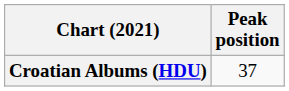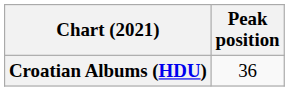Croatian Albums (HDU) | Peak position: 37 -> 36
